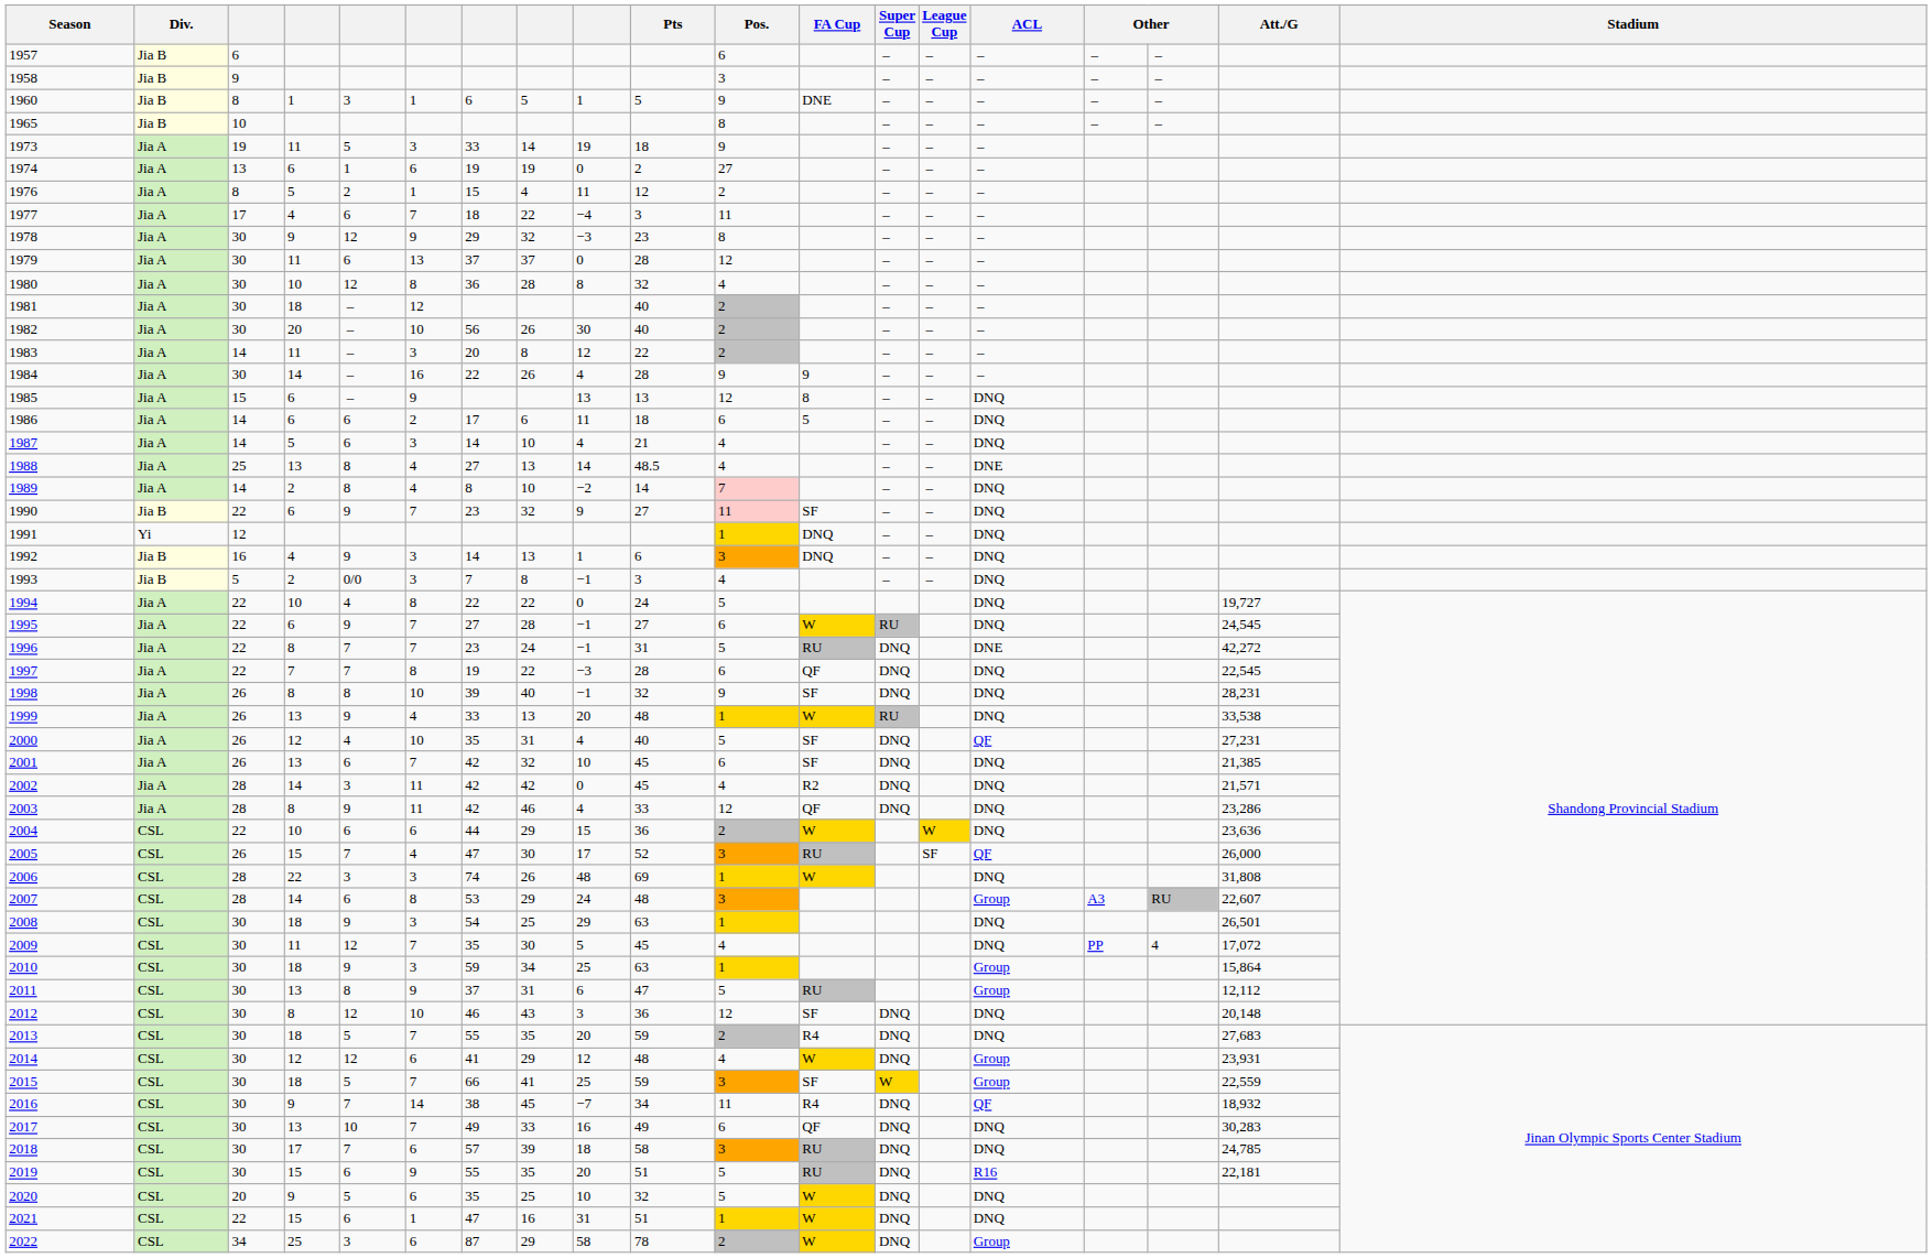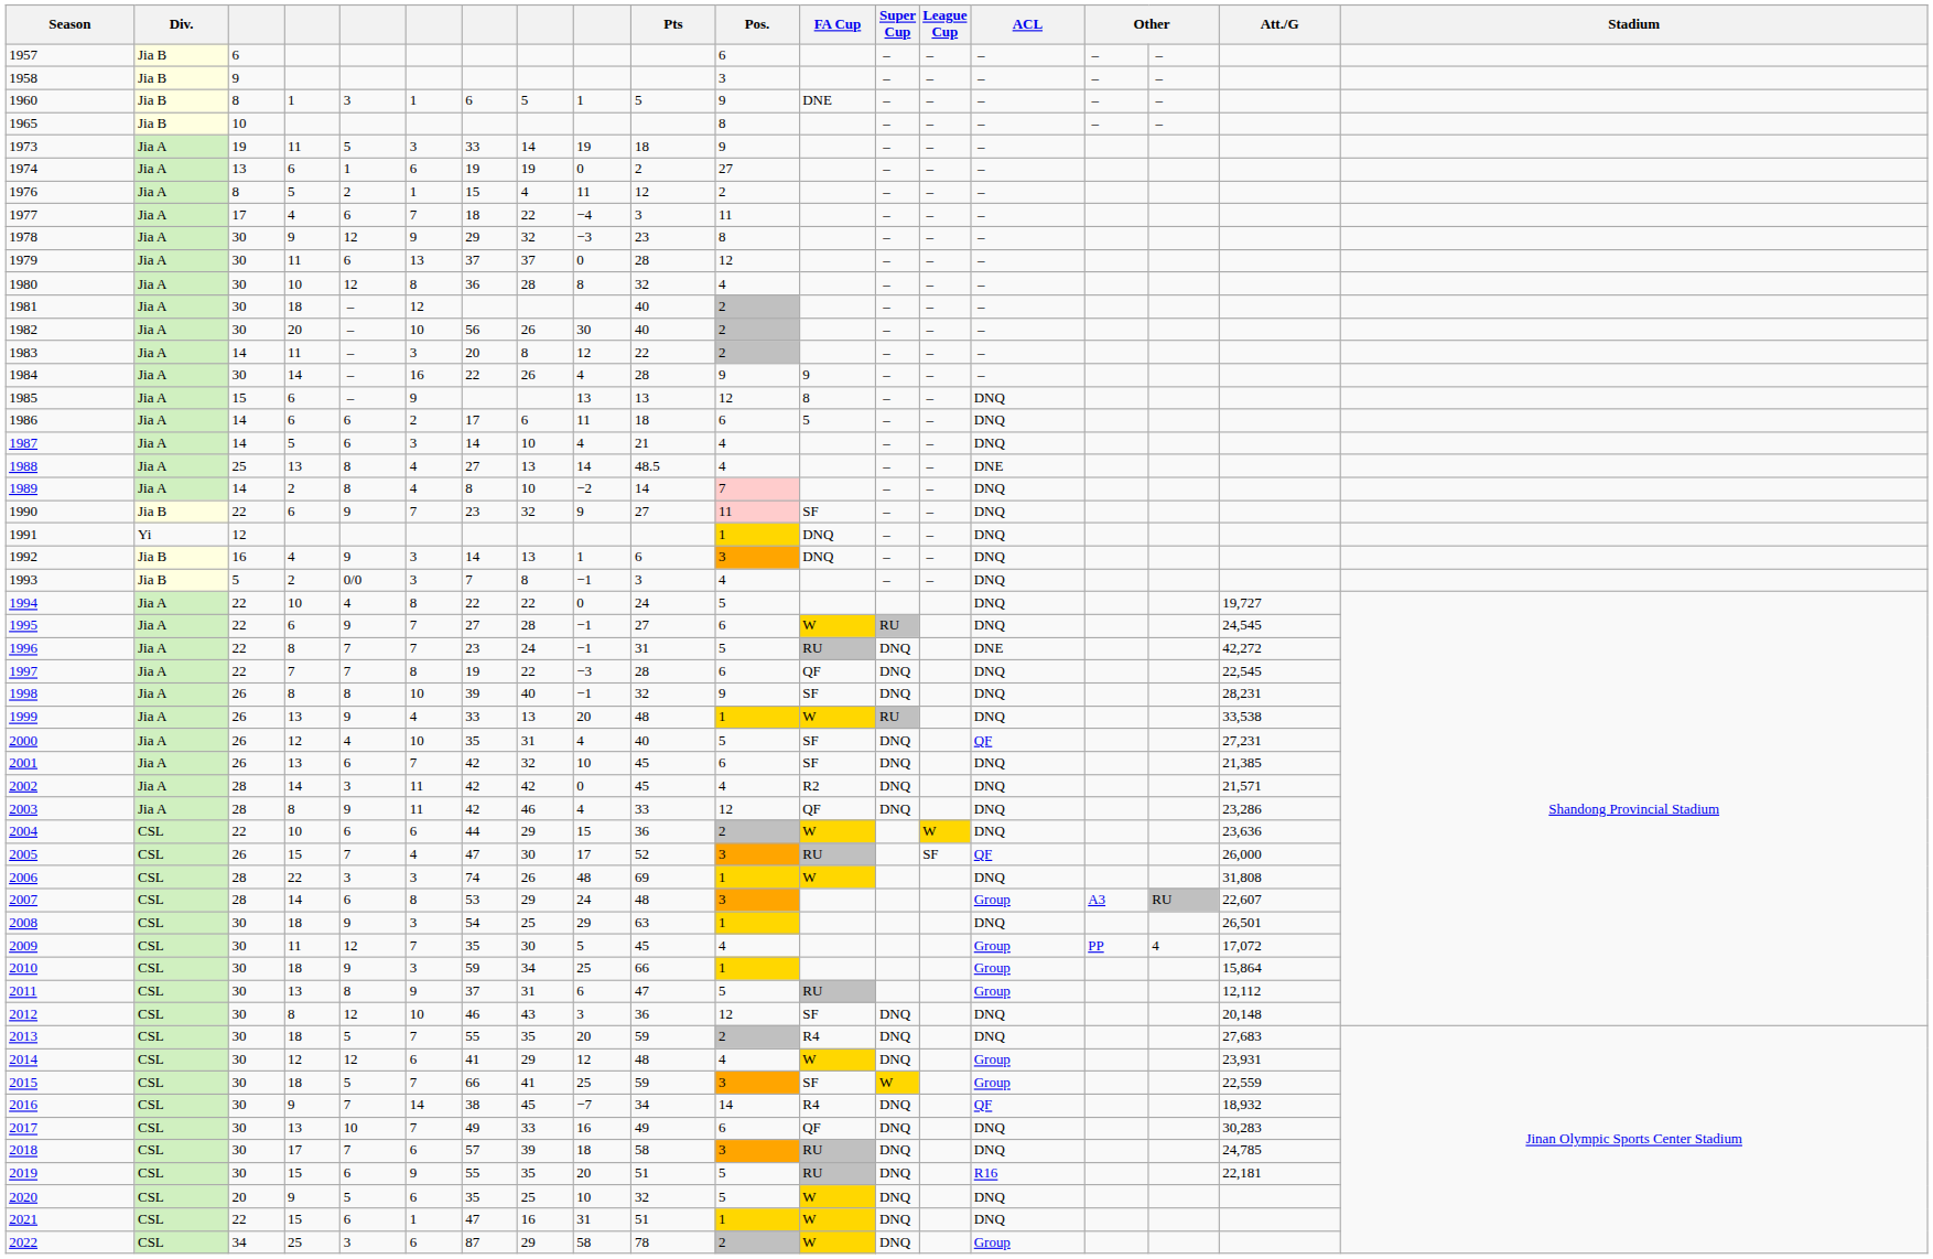2009 | ACL: DNQ -> Group
2010 | Pts: 63 -> 66
2016 | Pos.: 11 -> 14
